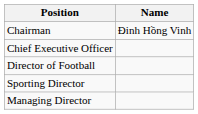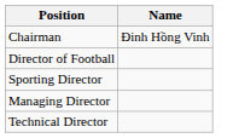- row: Chief Executive Officer
+ row: Technical Director
